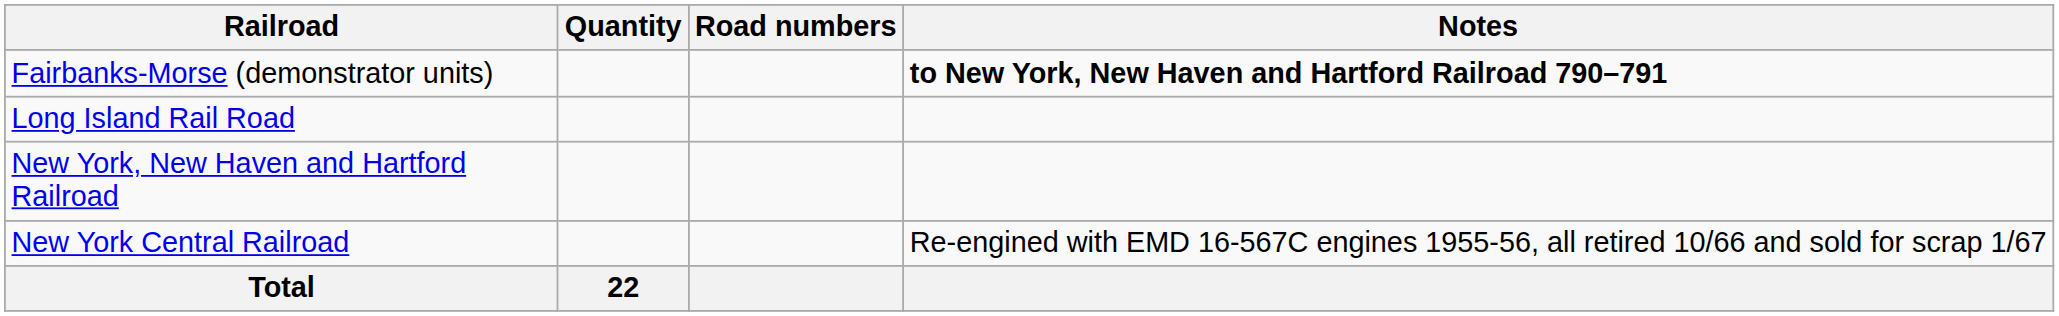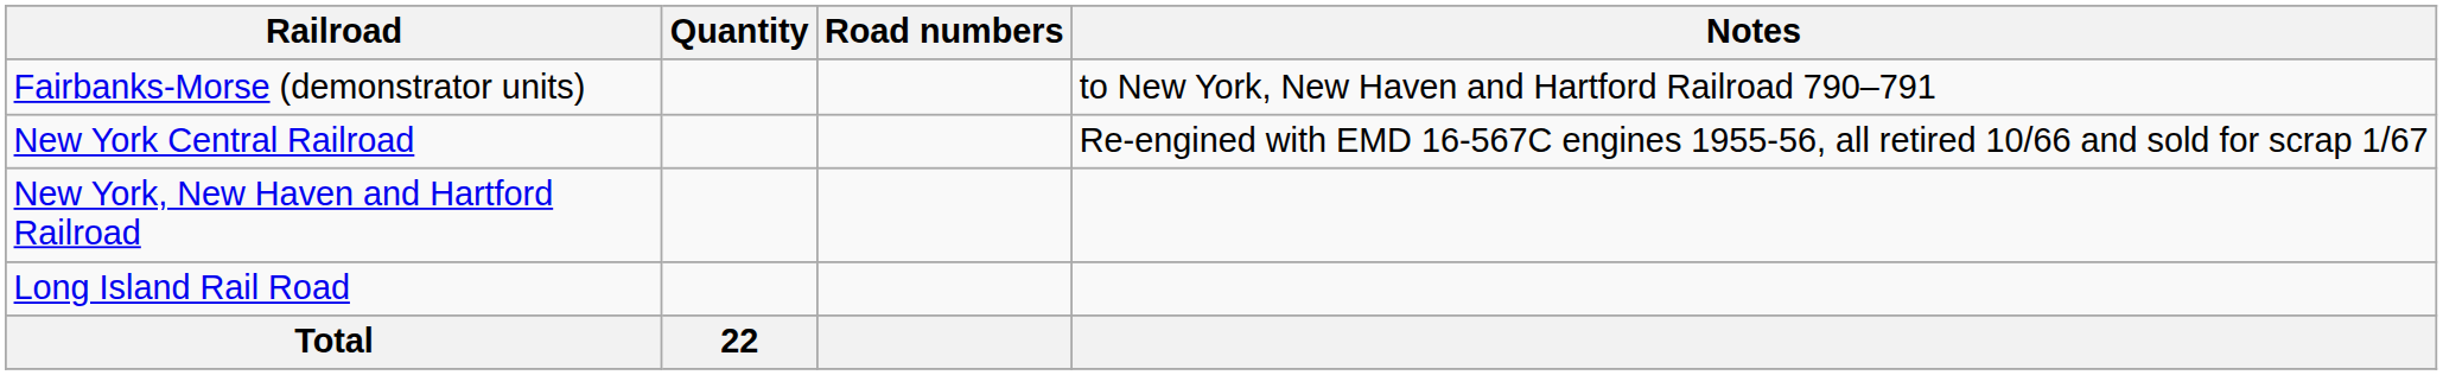Fairbanks-Morse (demonstrator units) | Notes: bold -> normal
rows swapped: Long Island Rail Road <-> New York Central Railroad
